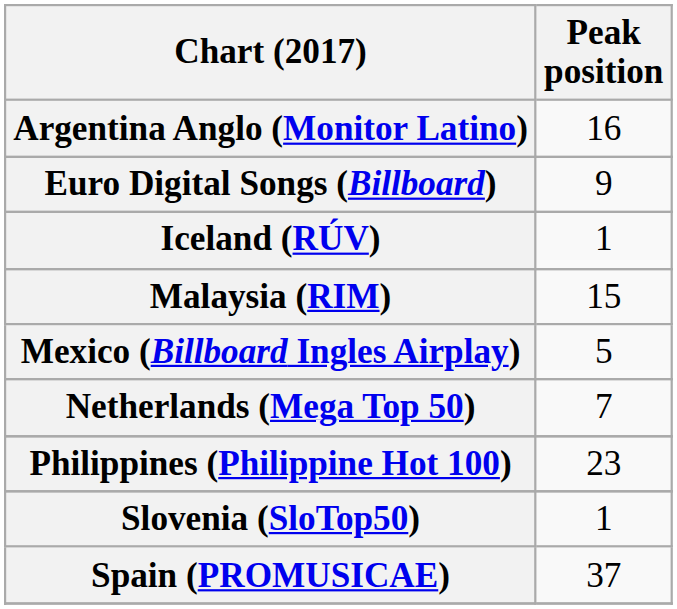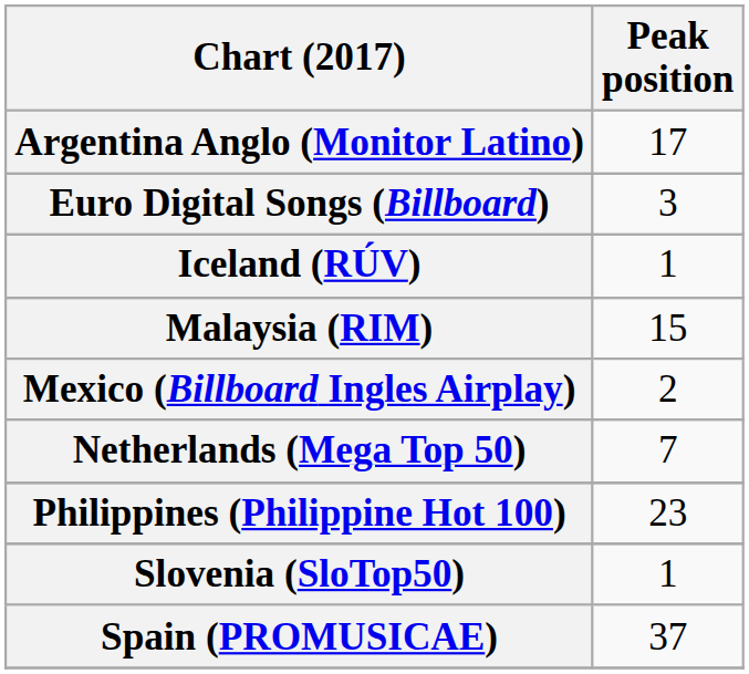Argentina Anglo (Monitor Latino) | Peak position: 16 -> 17
Euro Digital Songs (Billboard) | Peak position: 9 -> 3
Mexico (Billboard Ingles Airplay) | Peak position: 5 -> 2
